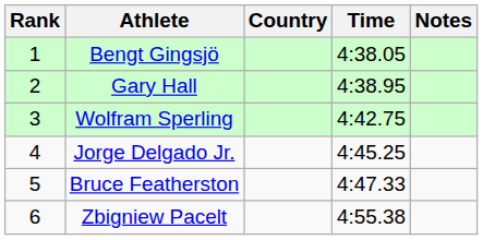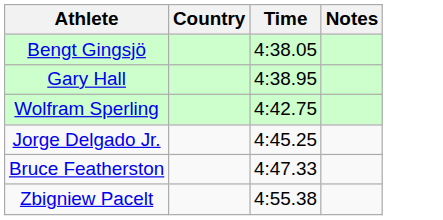- column: Rank | 1 | 2 | 3 | 4 | 5 | 6
